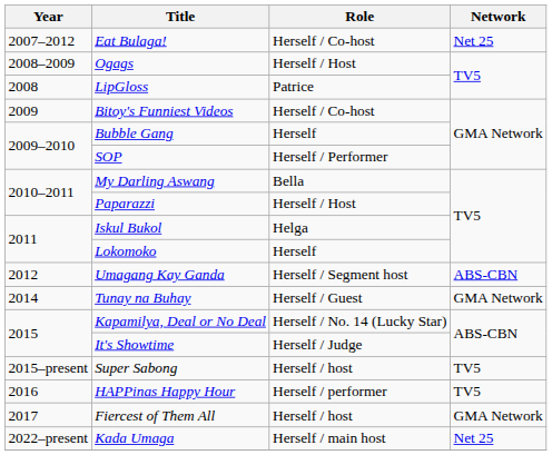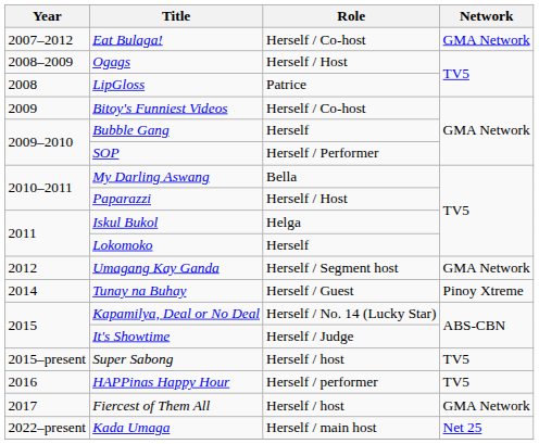Eat Bulaga! | Network: Net 25 -> GMA Network
Umagang Kay Ganda | Network: ABS-CBN -> GMA Network
Tunay na Buhay | Network: GMA Network -> Pinoy Xtreme
